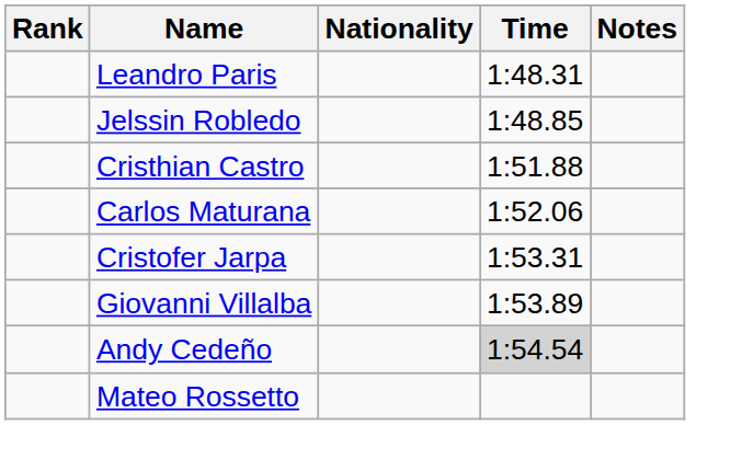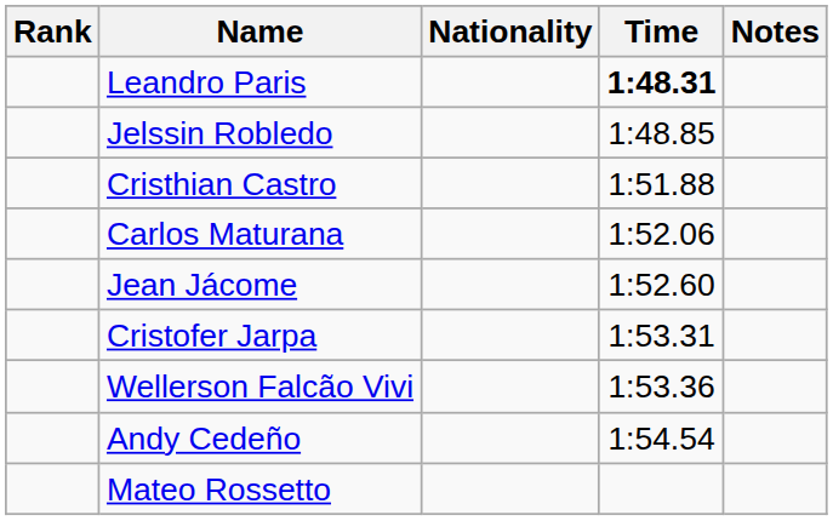Leandro Paris | Time: normal -> bold
+ row: Jean Jácome | 1:52.60
+ row: Wellerson Falcão Vivi | 1:53.36
- row: Giovanni Villalba | 1:53.89
Andy Cedeño | Time: lightgrey background -> no background
